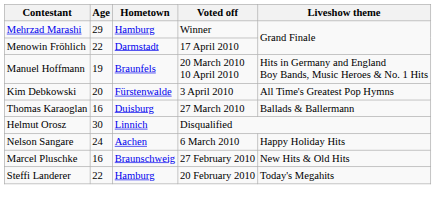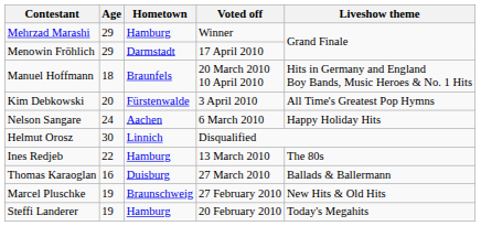Menowin Fröhlich | Age: 22 -> 29
Manuel Hoffmann | Age: 19 -> 18
rows swapped: Thomas Karaoglan <-> Nelson Sangare
+ row: Ines Redjeb | 22 | Hamburg | 13 March 2010 | The 80s
Marcel Pluschke | Age: 16 -> 19
Steffi Landerer | Age: 22 -> 19
